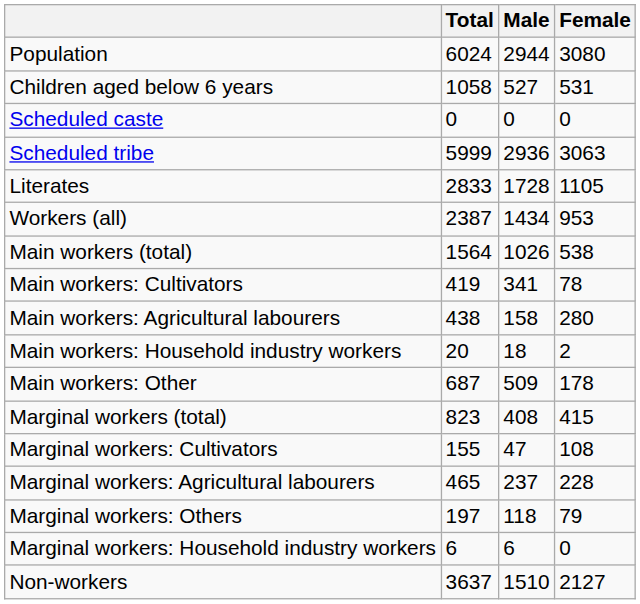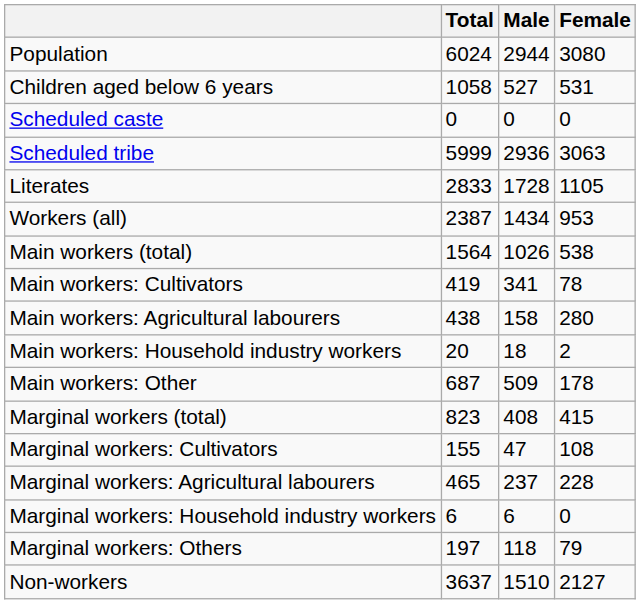rows swapped: Marginal workers: Household industry workers <-> Marginal workers: Others
